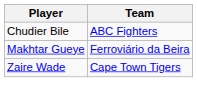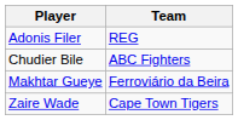+ row: Adonis Filer | REG
